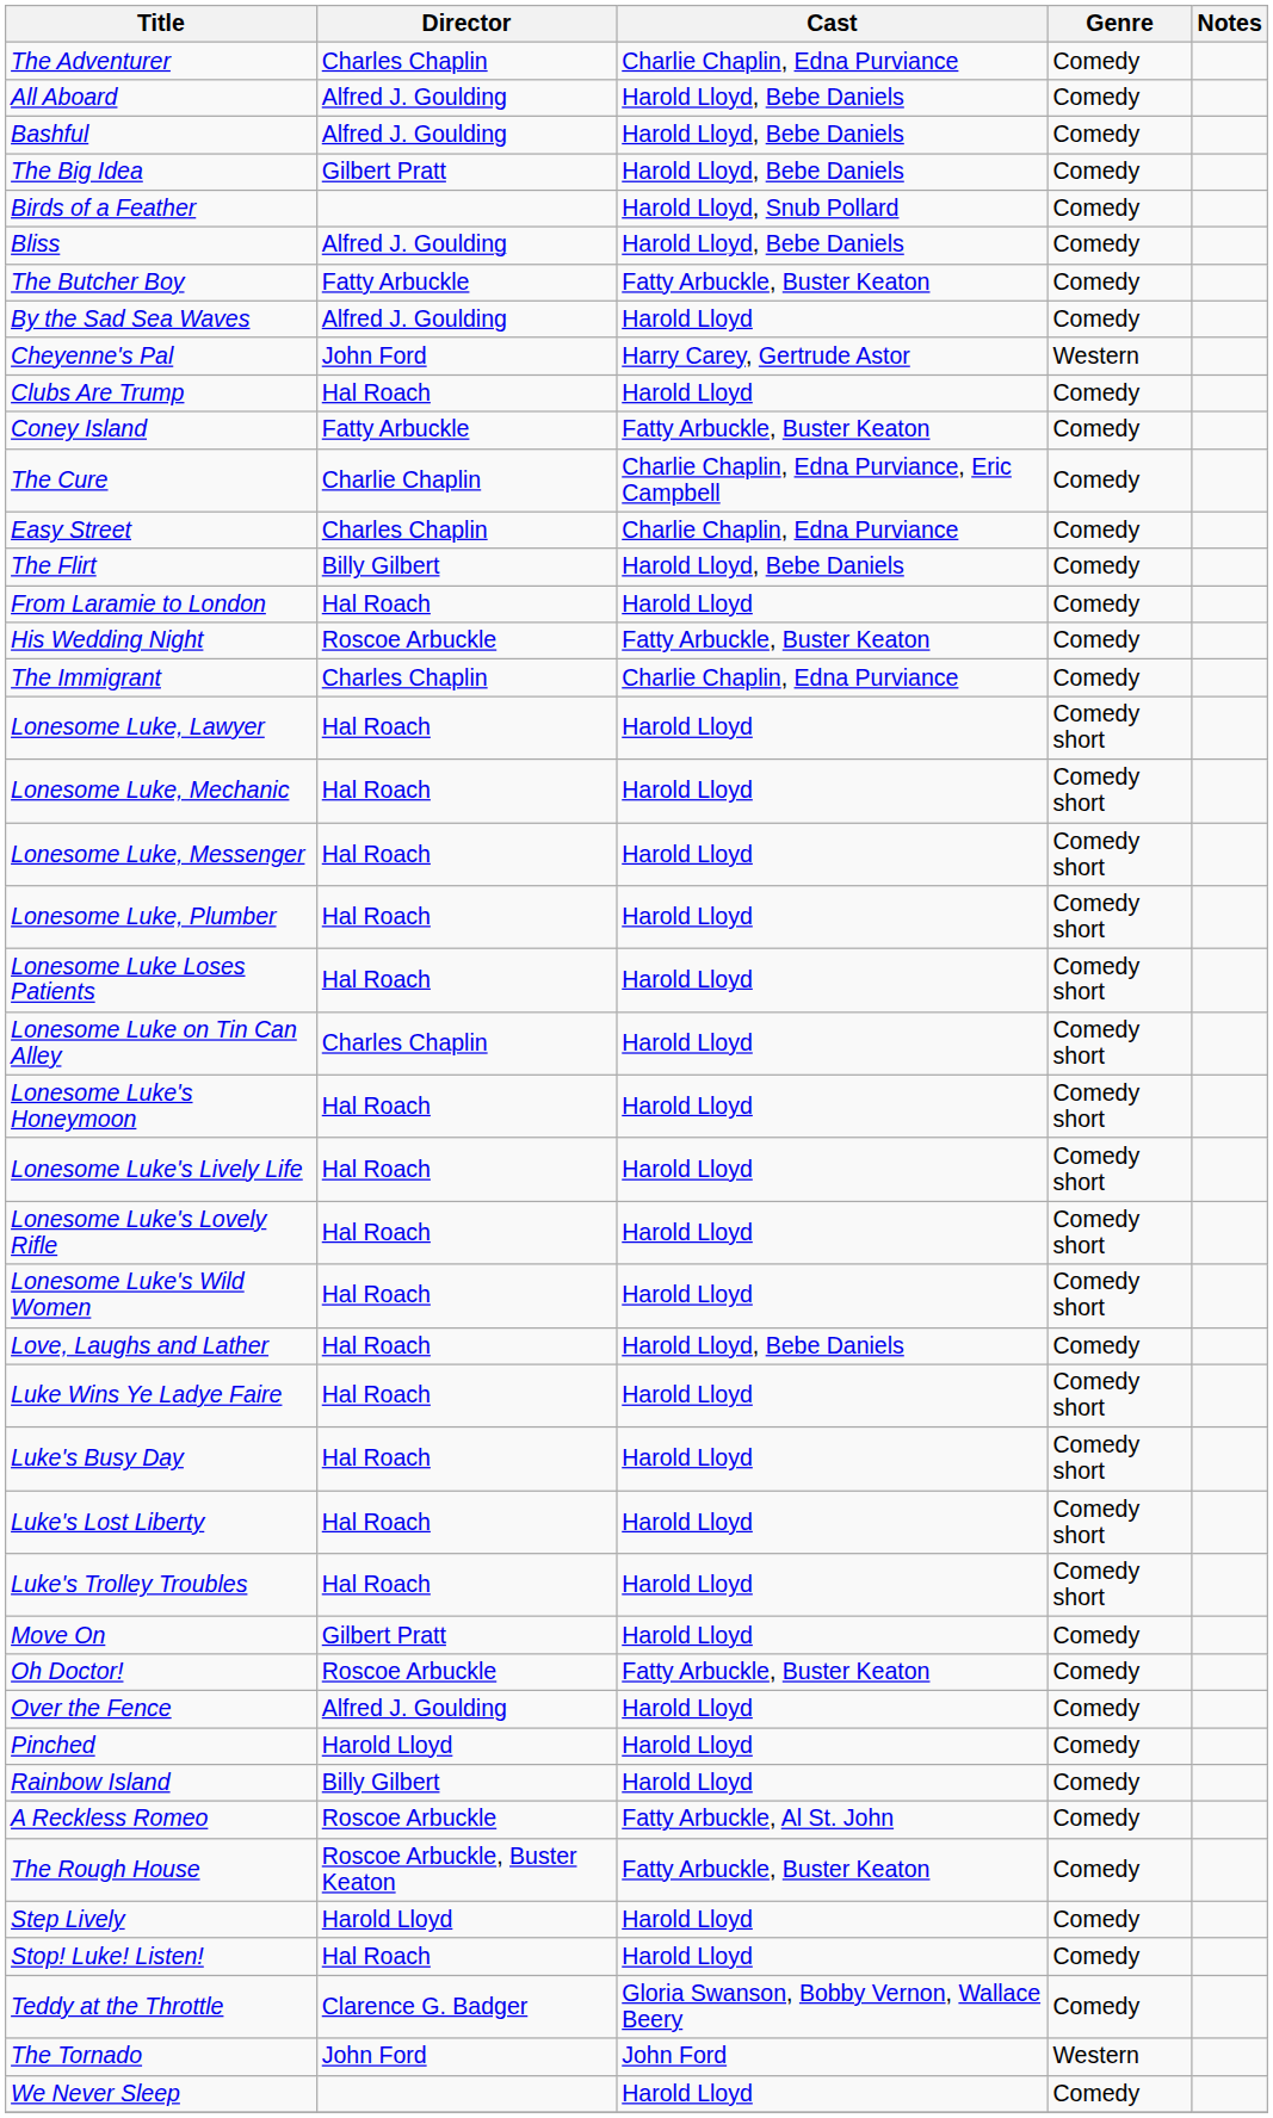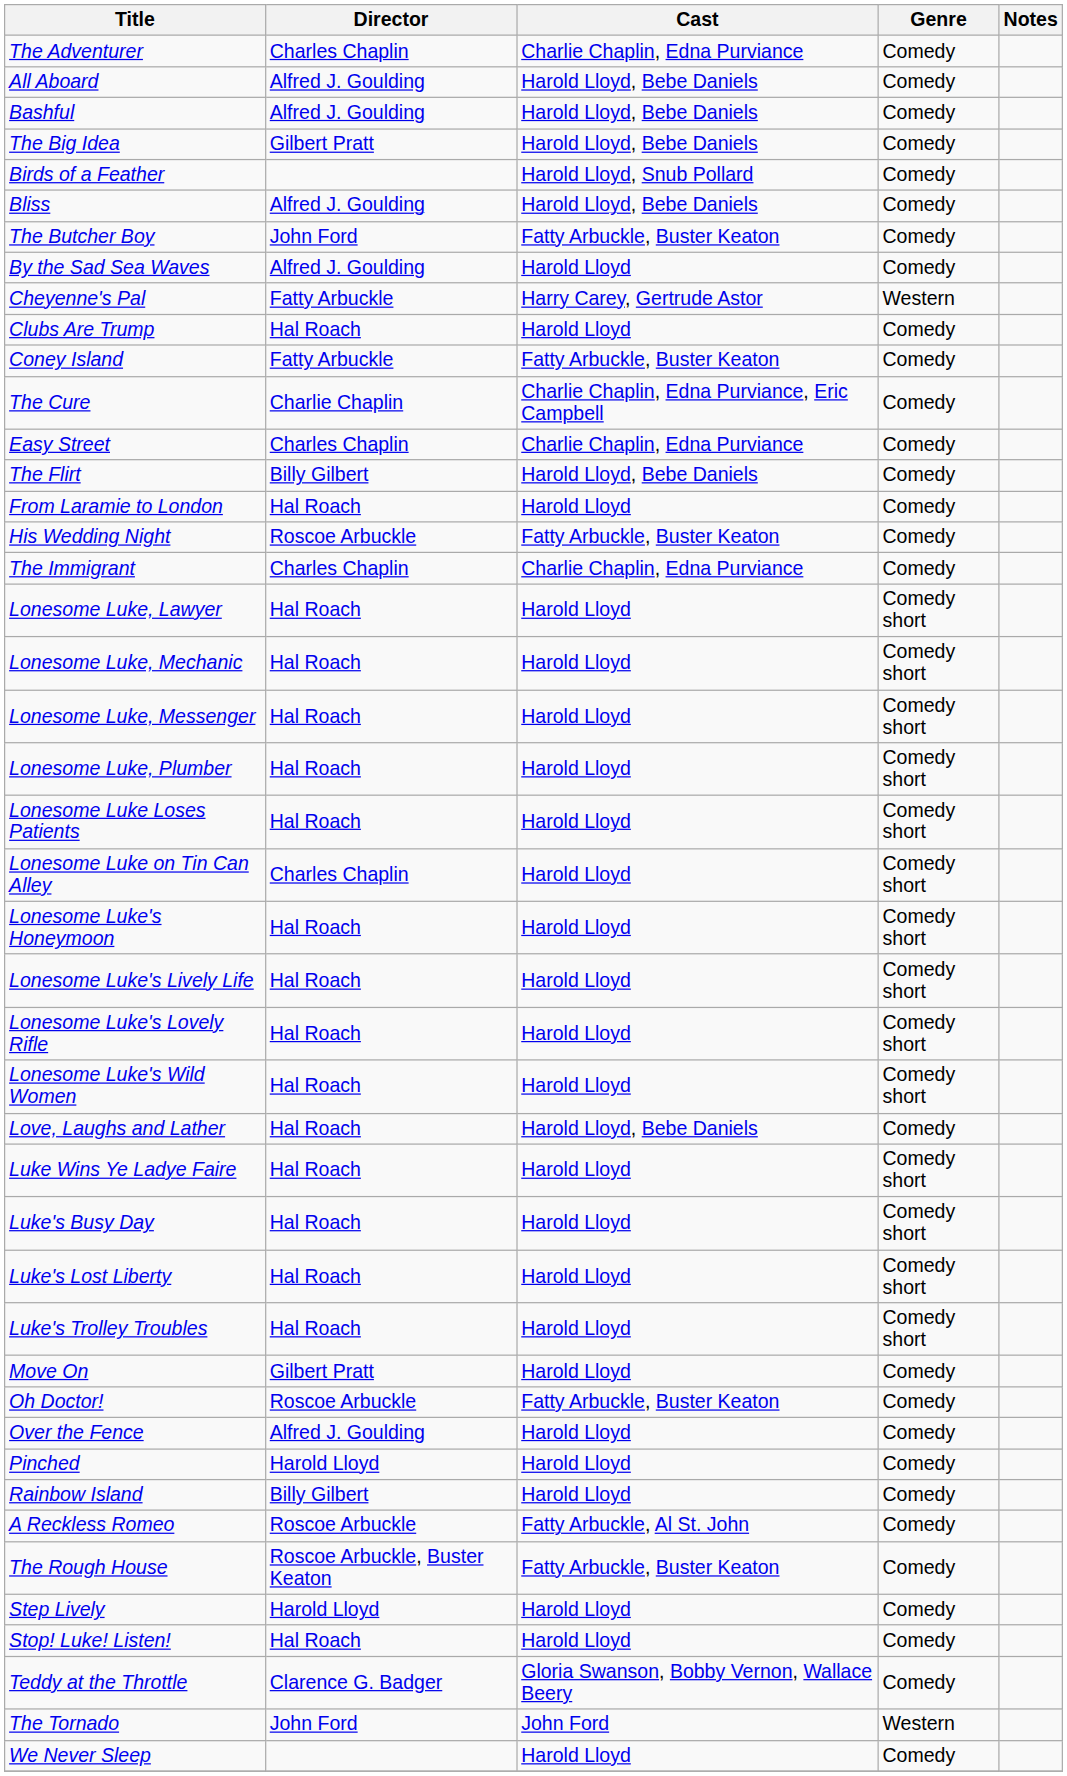The Butcher Boy | Director: Fatty Arbuckle -> John Ford
Cheyenne's Pal | Director: John Ford -> Fatty Arbuckle
